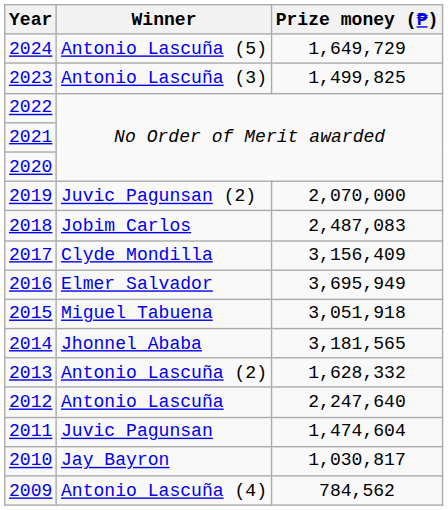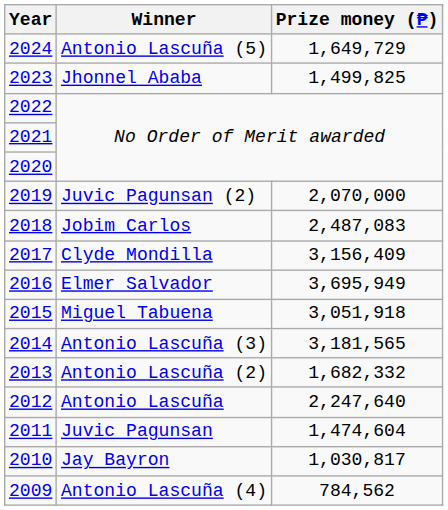2023 | Winner: Antonio Lascuña (3) -> Jhonnel Ababa
2014 | Winner: Jhonnel Ababa -> Antonio Lascuña (3)
2013 | Prize money (₱): 1,628,332 -> 1,682,332
